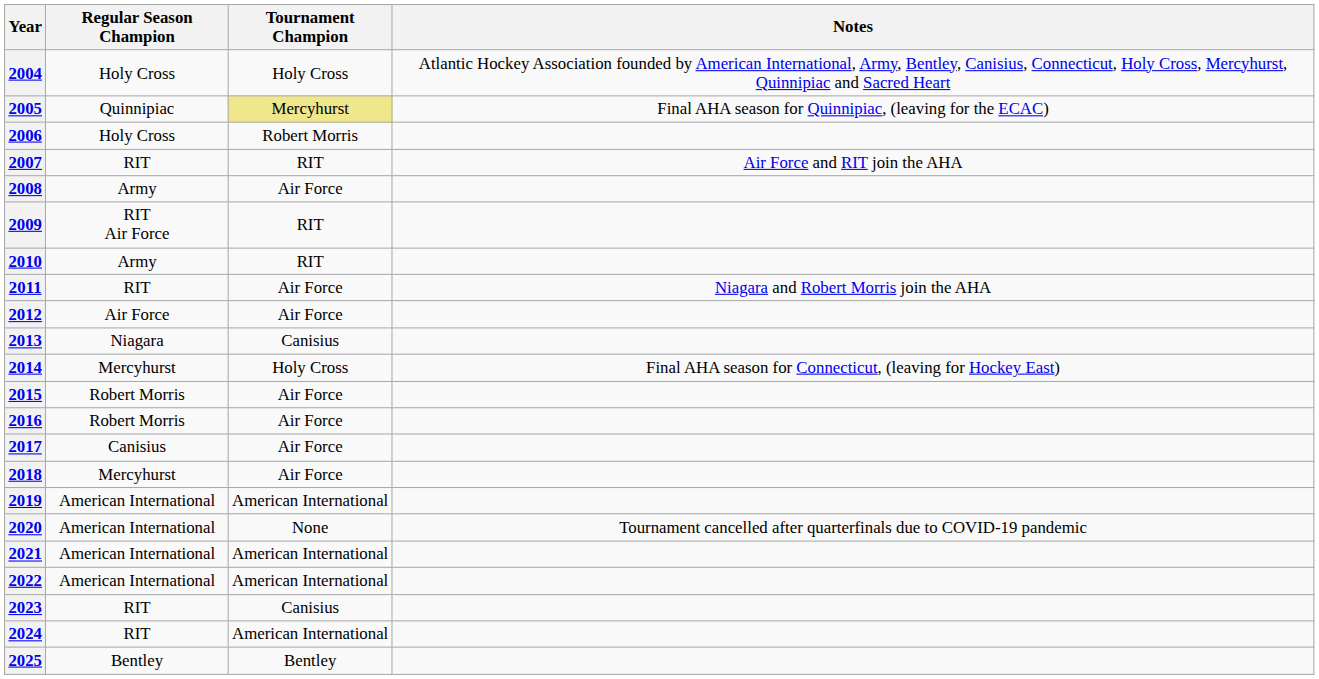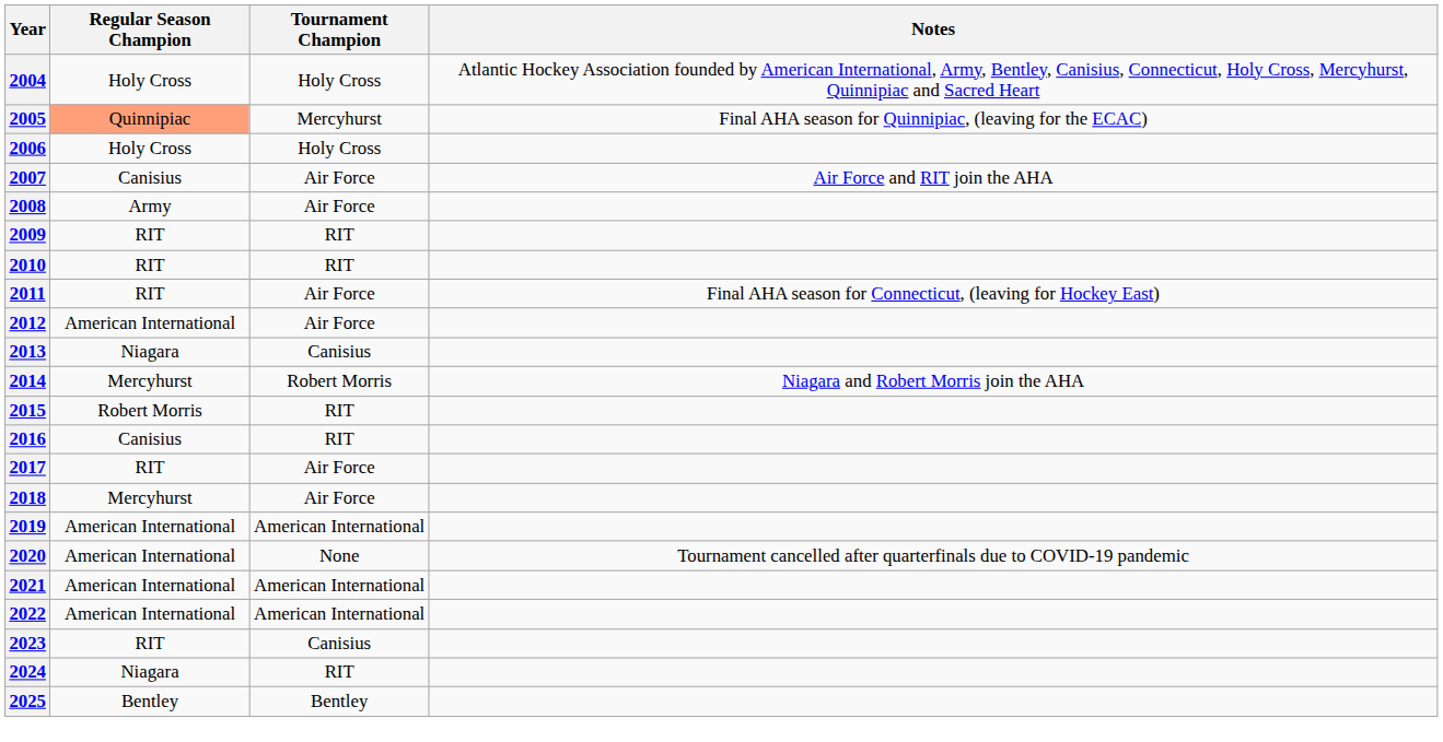2005 | Regular Season Champion: no background -> lightsalmon background
2005 | Tournament Champion: khaki background -> no background
2006 | Tournament Champion: Robert Morris -> Holy Cross
2007 | Regular Season Champion: RIT -> Canisius
2007 | Tournament Champion: RIT -> Air Force
2009 | Regular Season Champion: RIT Air Force -> RIT
2010 | Regular Season Champion: Army -> RIT
2011 | Notes: Niagara and Robert Morris join the AHA -> Final AHA season for Connecticut, (leaving for Hockey East)
2012 | Regular Season Champion: Air Force -> American International
2014 | Tournament Champion: Holy Cross -> Robert Morris
2014 | Notes: Final AHA season for Connecticut, (leaving for Hockey East) -> Niagara and Robert Morris join the AHA
2015 | Tournament Champion: Air Force -> RIT
2016 | Regular Season Champion: Robert Morris -> Canisius
2016 | Tournament Champion: Air Force -> RIT
2017 | Regular Season Champion: Canisius -> RIT
2024 | Regular Season Champion: RIT -> Niagara
2024 | Tournament Champion: American International -> RIT
